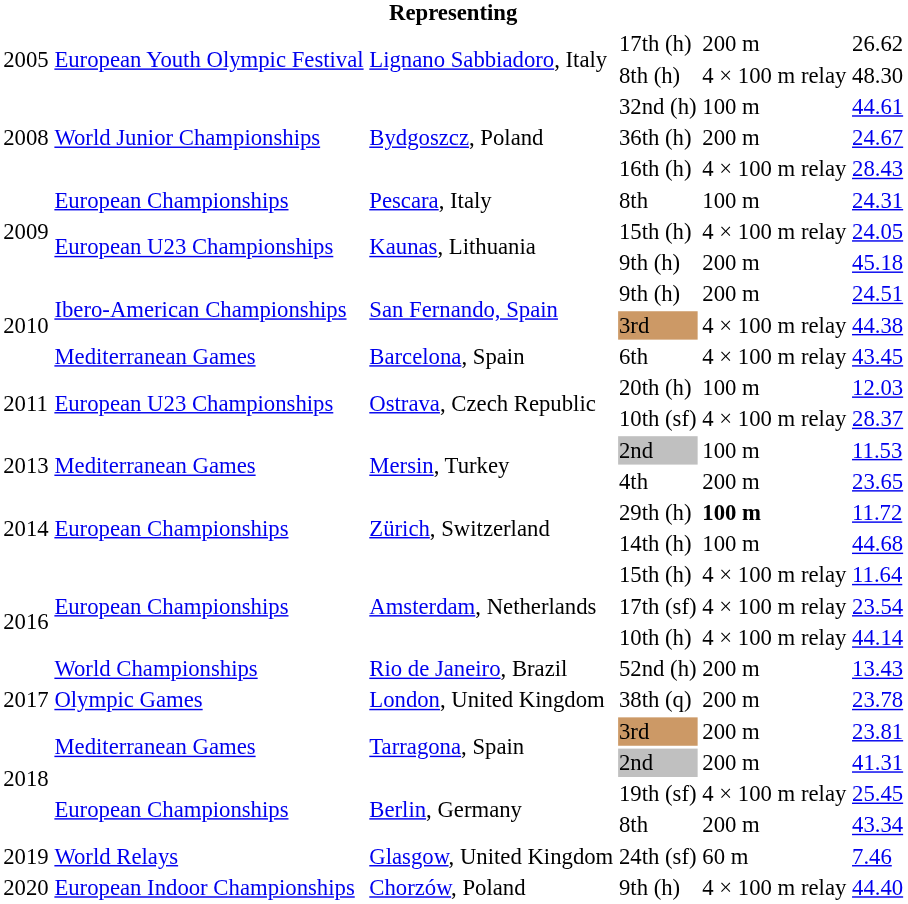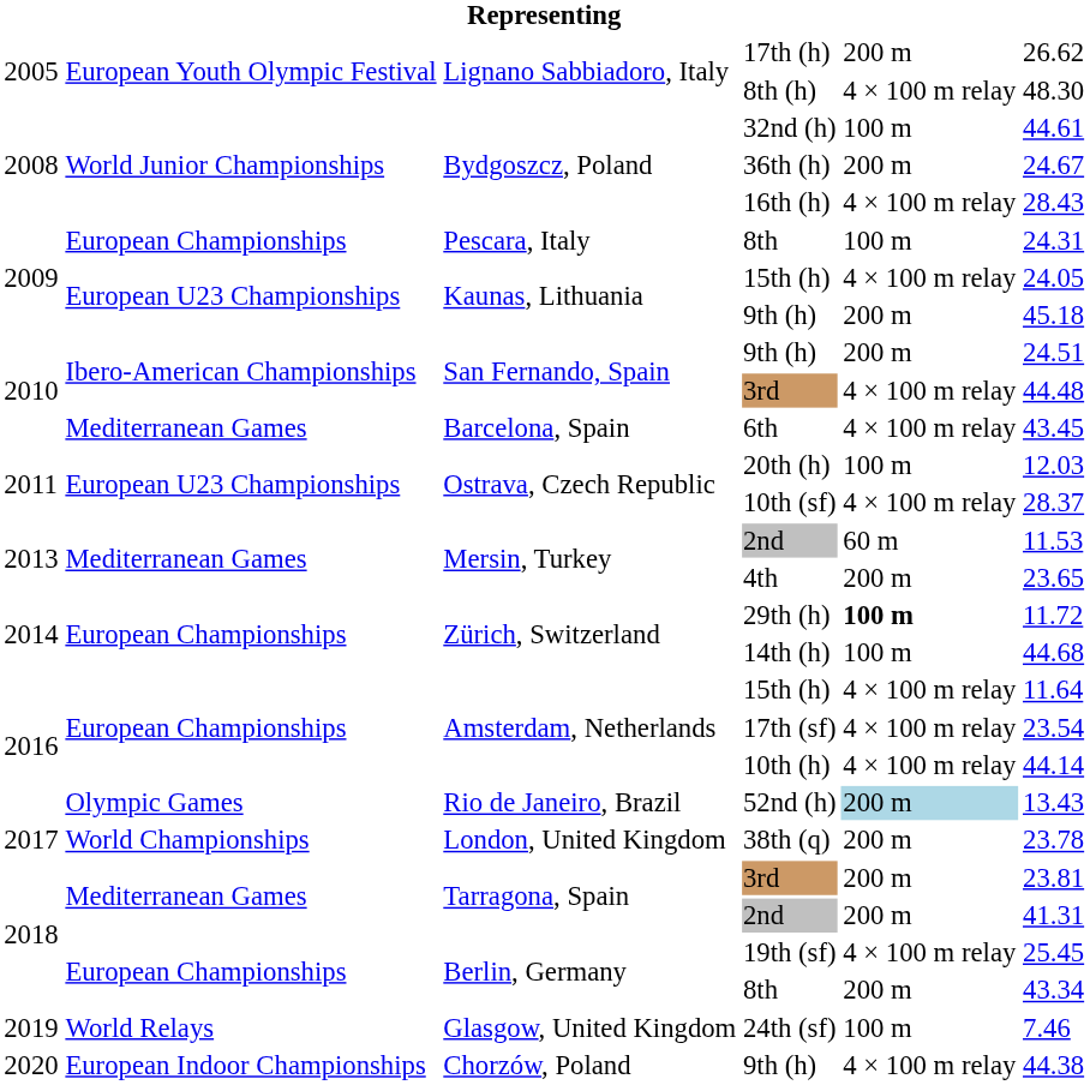San Fernando, Spain / 3rd | column 6: 44.38 -> 44.48
Mersin, Turkey / 2nd | column 5: 100 m -> 60 m
52nd (h) | column 2: World Championships -> Olympic Games
52nd (h) | column 5: no background -> lightblue background
38th (q) | column 2: Olympic Games -> World Championships
24th (sf) | column 5: 60 m -> 100 m
Chorzów, Poland / 9th (h) | column 6: 44.40 -> 44.38
